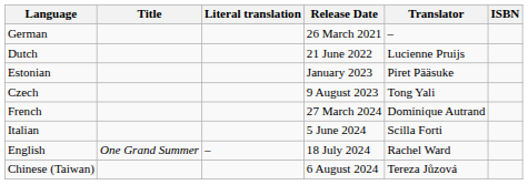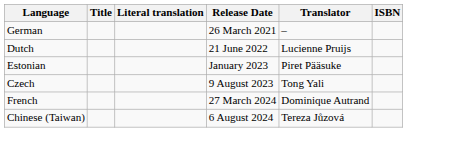- row: Italian | 5 June 2024 | Scilla Forti
- row: English | One Grand Summer | – | 18 July 2024 | Rachel Ward
